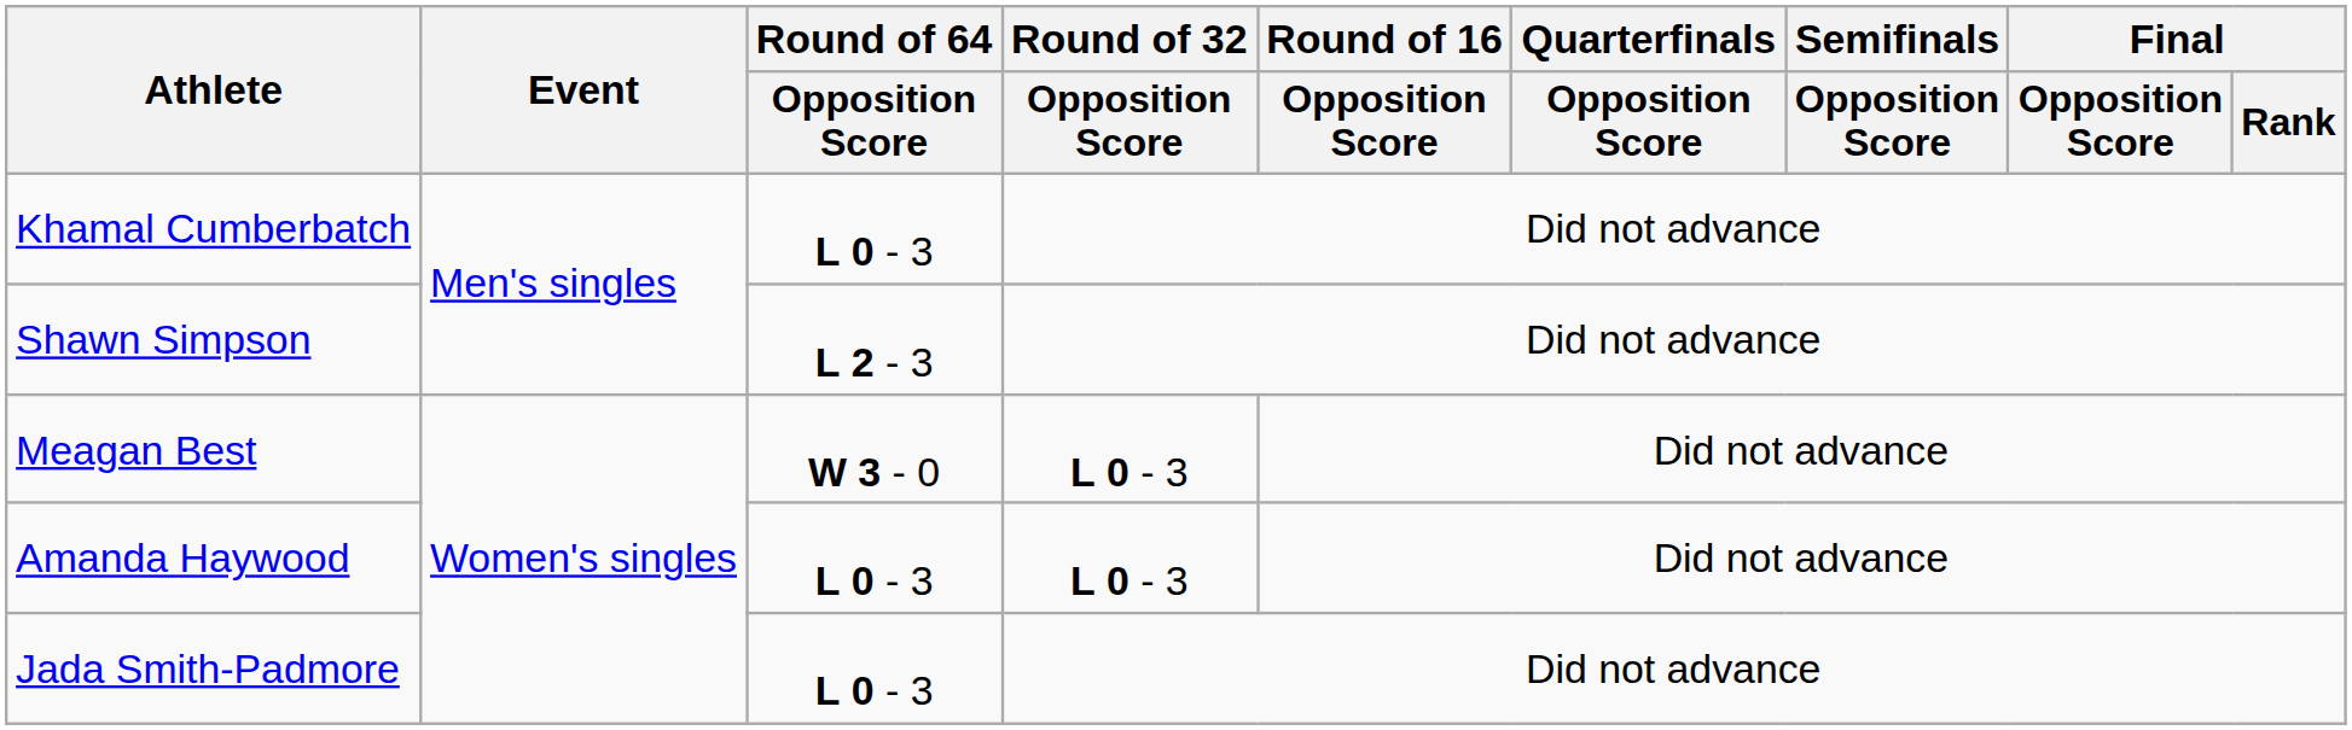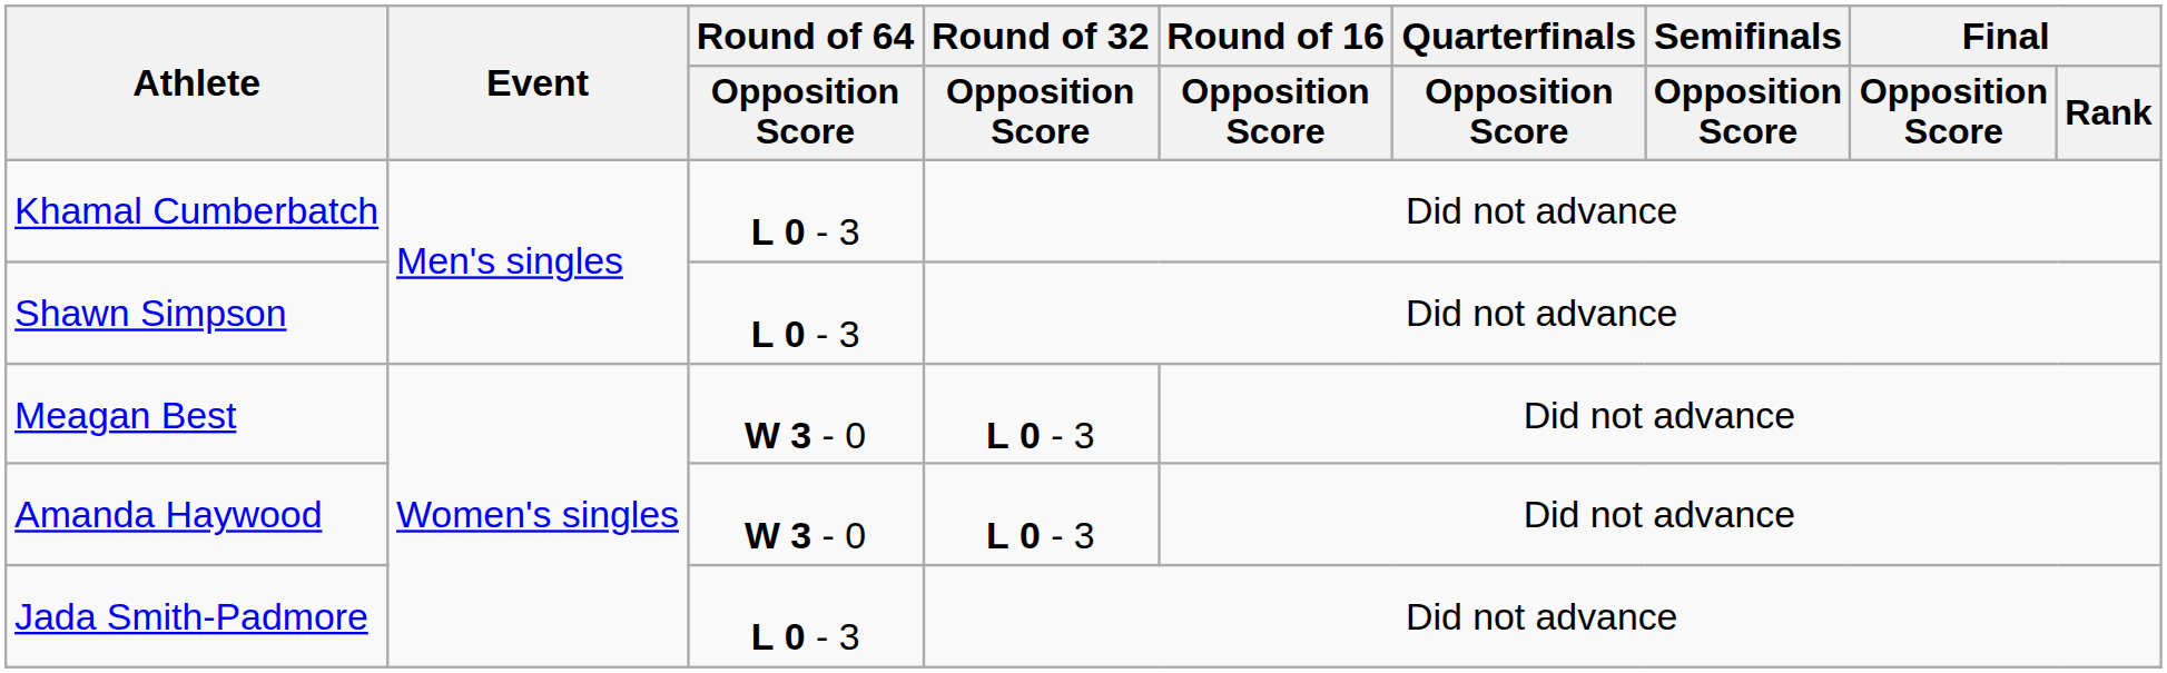Shawn Simpson | Round of 64 / Opposition Score: L 2 - 3 -> L 0 - 3
Amanda Haywood | Round of 64 / Opposition Score: L 0 - 3 -> W 3 - 0
